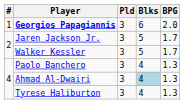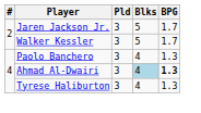- row: 1 | Georgios Papagiannis | 3 | 6 | 2.0
Ahmad Al-Dwairi | BPG: normal -> bold
